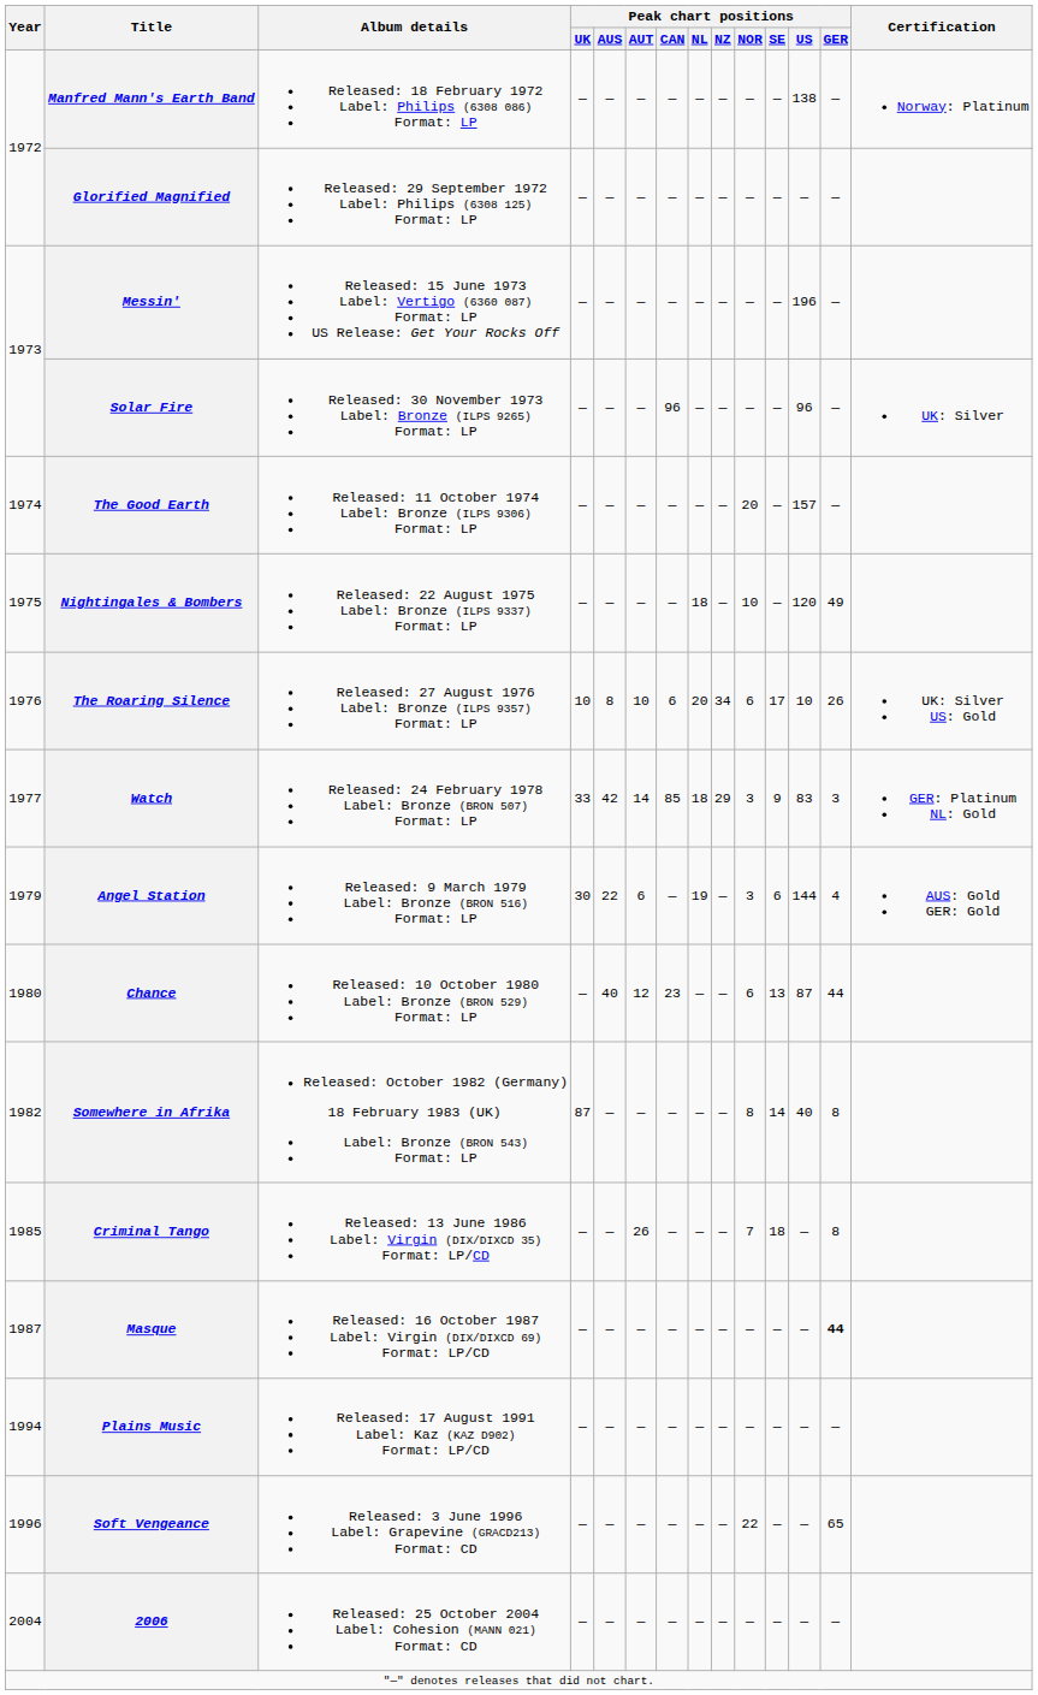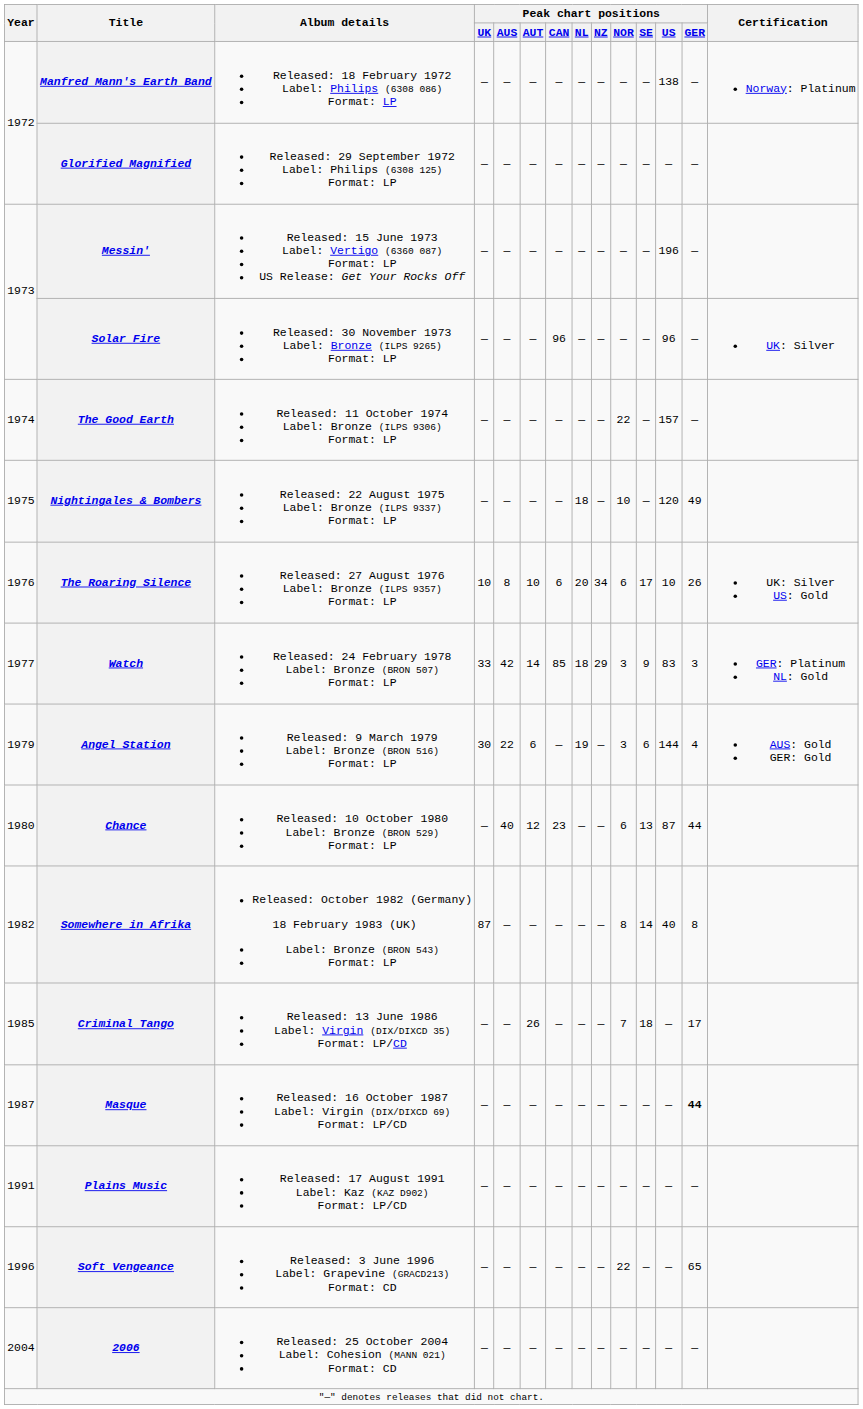The Good Earth | Peak chart positions / NOR: 20 -> 22
Criminal Tango | Peak chart positions / GER: 8 -> 17
Plains Music | Year: 1994 -> 1991
